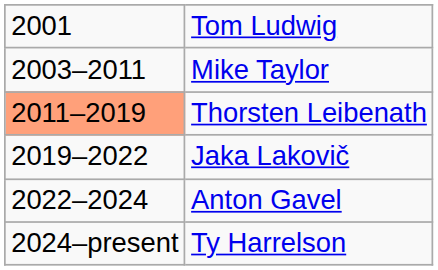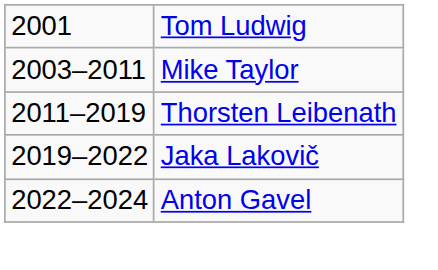Thorsten Leibenath | column 1: lightsalmon background -> no background
- row: 2024–present | Ty Harrelson
